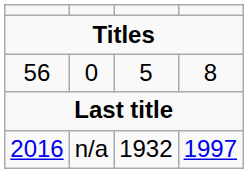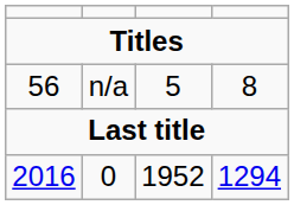56 | column 2: 0 -> n/a
2016 | column 2: n/a -> 0
2016 | column 3: 1932 -> 1952
2016 | column 4: 1997 -> 1294
